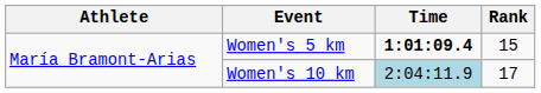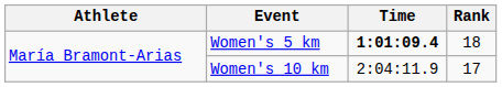Women's 5 km | Rank: 15 -> 18
Women's 10 km | Time: lightblue background -> no background
